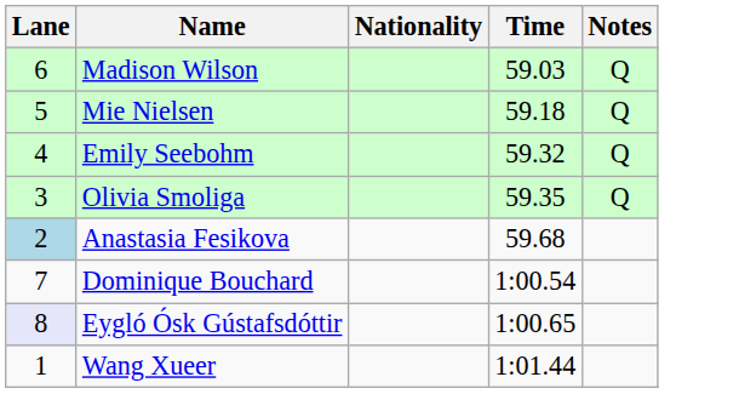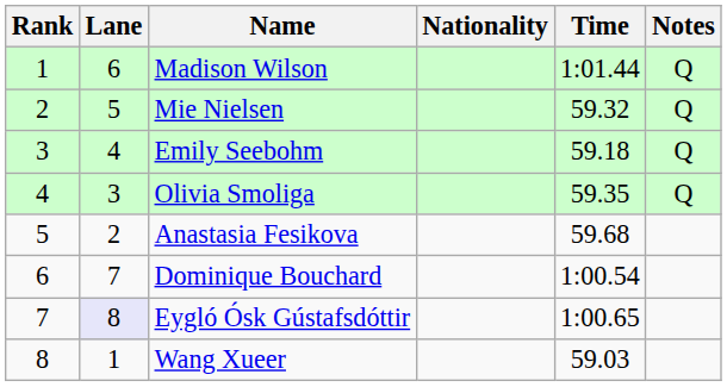+ column: Rank | 1 | 2 | 3 | 4 | 5 | 6 | 7 | 8
Madison Wilson | Time: 59.03 -> 1:01.44
Mie Nielsen | Time: 59.18 -> 59.32
Emily Seebohm | Time: 59.32 -> 59.18
Anastasia Fesikova | Lane: lightblue background -> no background
Wang Xueer | Time: 1:01.44 -> 59.03
